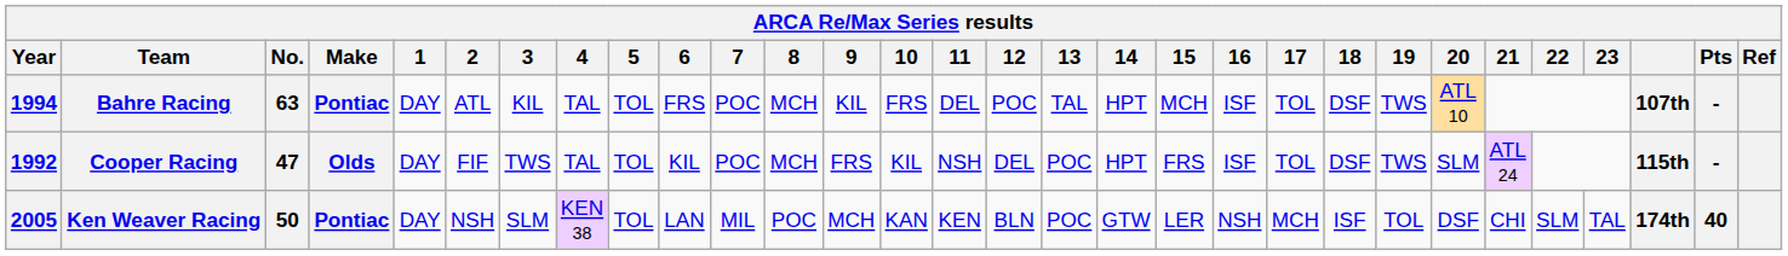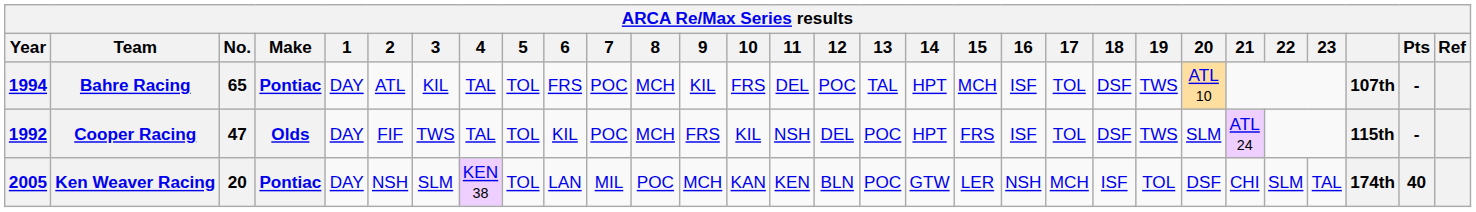Bahre Racing | No.: 63 -> 65
Ken Weaver Racing | No.: 50 -> 20
